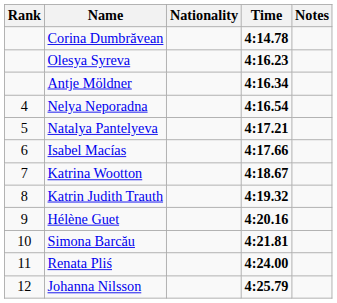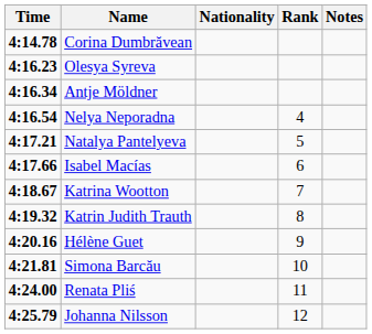columns swapped: Rank <-> Time
